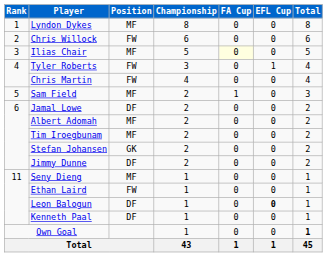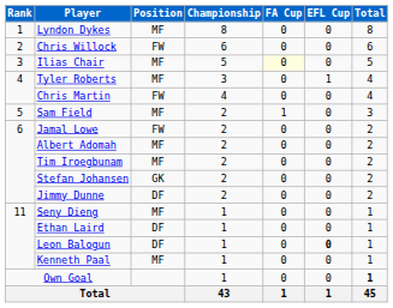Tyler Roberts | Position: FW -> MF
Jamal Lowe | Position: DF -> FW
Ethan Laird | Position: FW -> DF
Kenneth Paal | Position: DF -> MF
